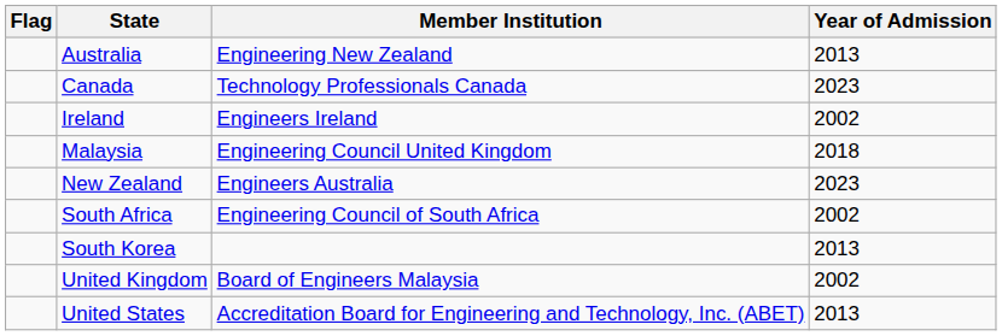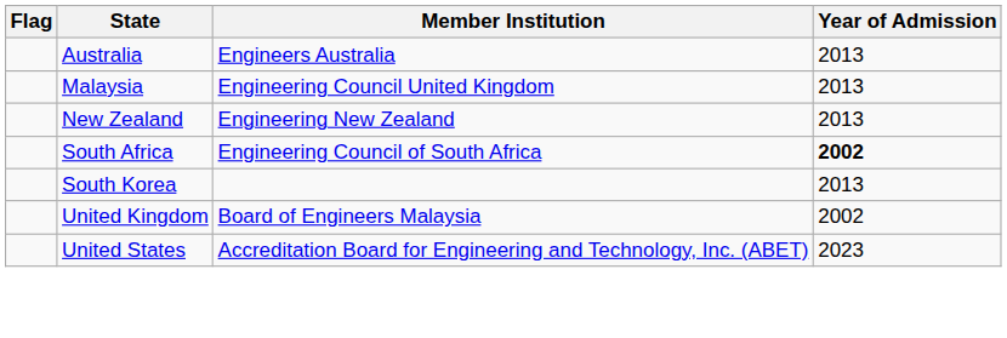Australia | Member Institution: Engineering New Zealand -> Engineers Australia
- row: Canada | Technology Professionals Canada | 2023
- row: Ireland | Engineers Ireland | 2002
Malaysia | Year of Admission: 2018 -> 2013
New Zealand | Member Institution: Engineers Australia -> Engineering New Zealand
New Zealand | Year of Admission: 2023 -> 2013
South Africa | Year of Admission: normal -> bold
United States | Year of Admission: 2013 -> 2023
